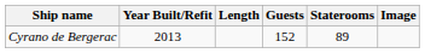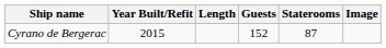Cyrano de Bergerac | Year Built/Refit: 2013 -> 2015
Cyrano de Bergerac | Staterooms: 89 -> 87
